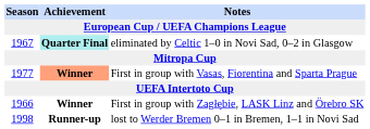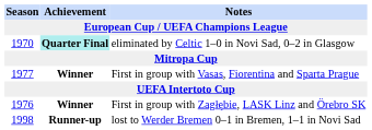eliminated by Celtic 1–0 in Novi Sad, 0–2 in Glasgow | Season: 1967 -> 1970
First in group with Vasas, Fiorentina and Sparta Prague | Achievement: lightsalmon background -> no background
First in group with Zagłębie, LASK Linz and Örebro SK | Season: 1966 -> 1976
